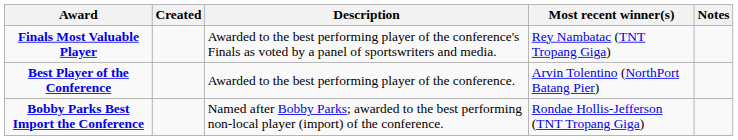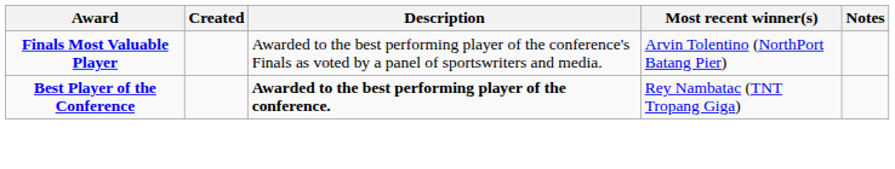Finals Most Valuable Player | Most recent winner(s): Rey Nambatac (TNT Tropang Giga) -> Arvin Tolentino (NorthPort Batang Pier)
Best Player of the Conference | Description: normal -> bold
Best Player of the Conference | Most recent winner(s): Arvin Tolentino (NorthPort Batang Pier) -> Rey Nambatac (TNT Tropang Giga)
- row: Bobby Parks Best Import the Conference | Named after Bobby Parks; awarded to the best performing non-local player (import) of the conference. | Rondae Hollis-Jefferson (TNT Tropang Giga)
